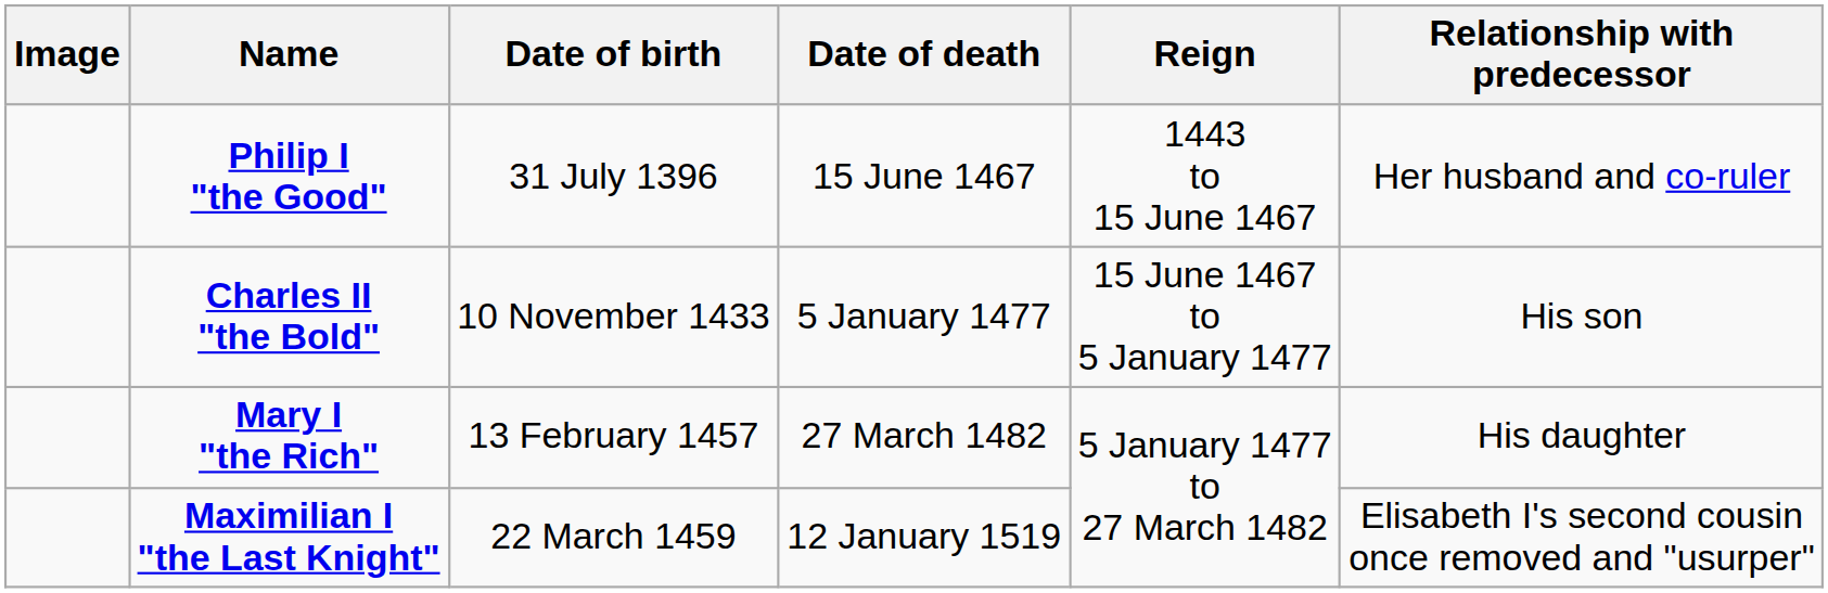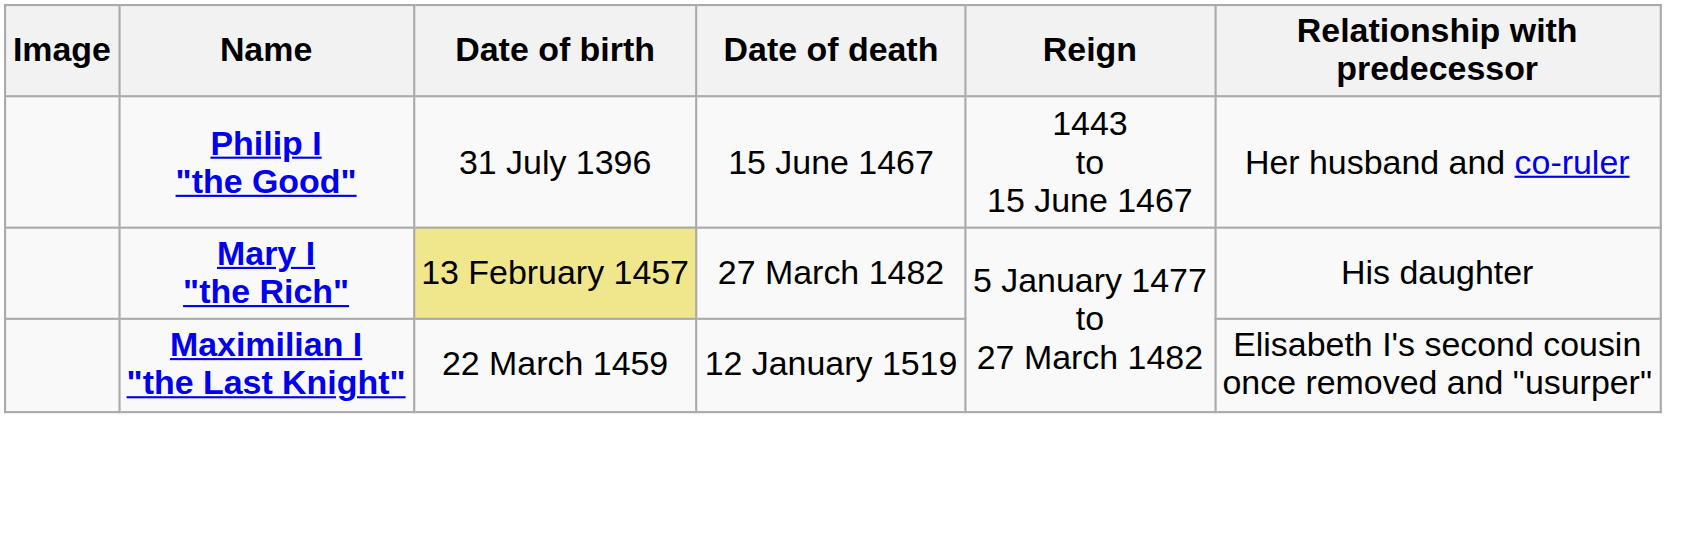- row: Charles II "the Bold" | 10 November 1433 | 5 January 1477 | 15 June 1467 to 5 January 1477 | His son
Mary I "the Rich" | Date of birth: no background -> khaki background
